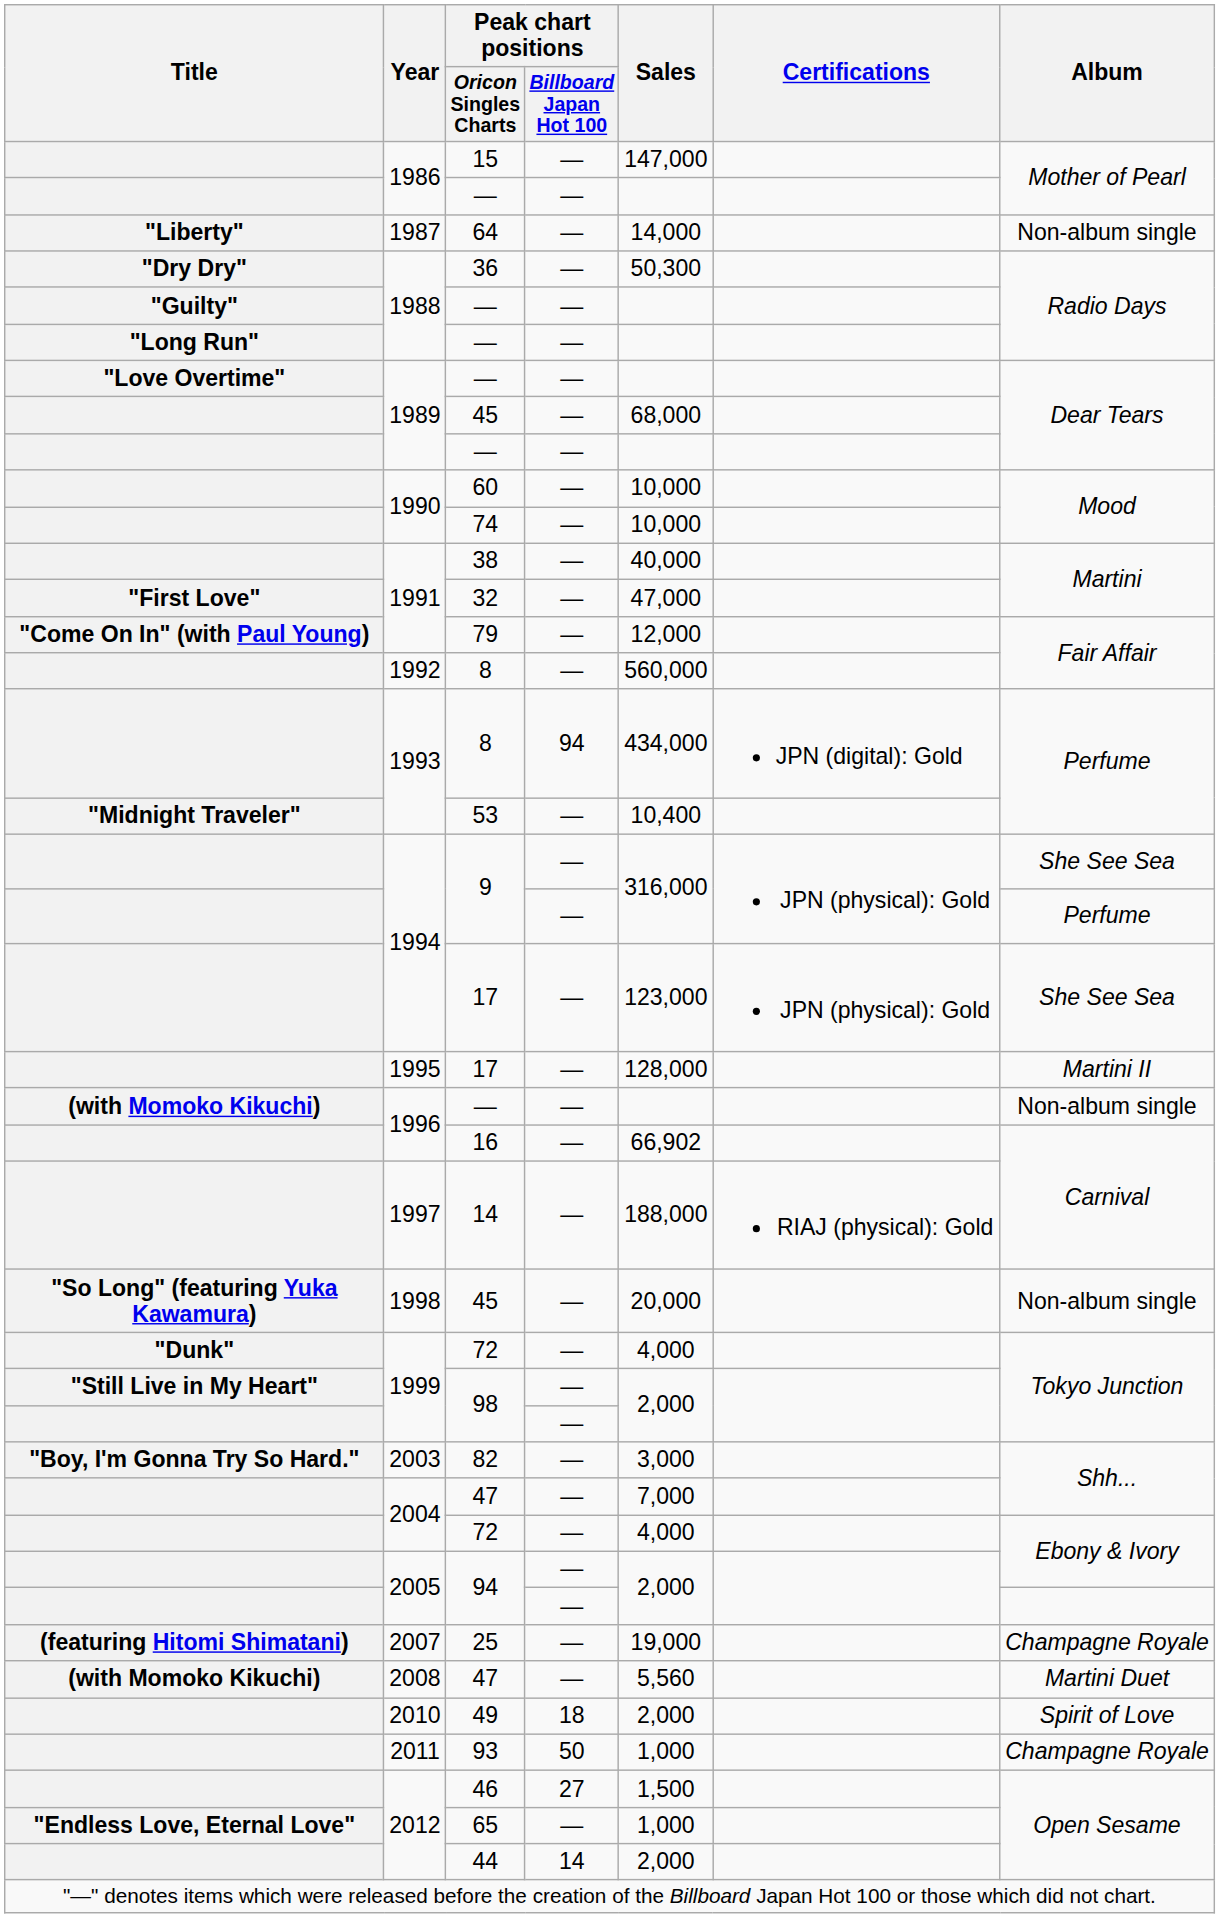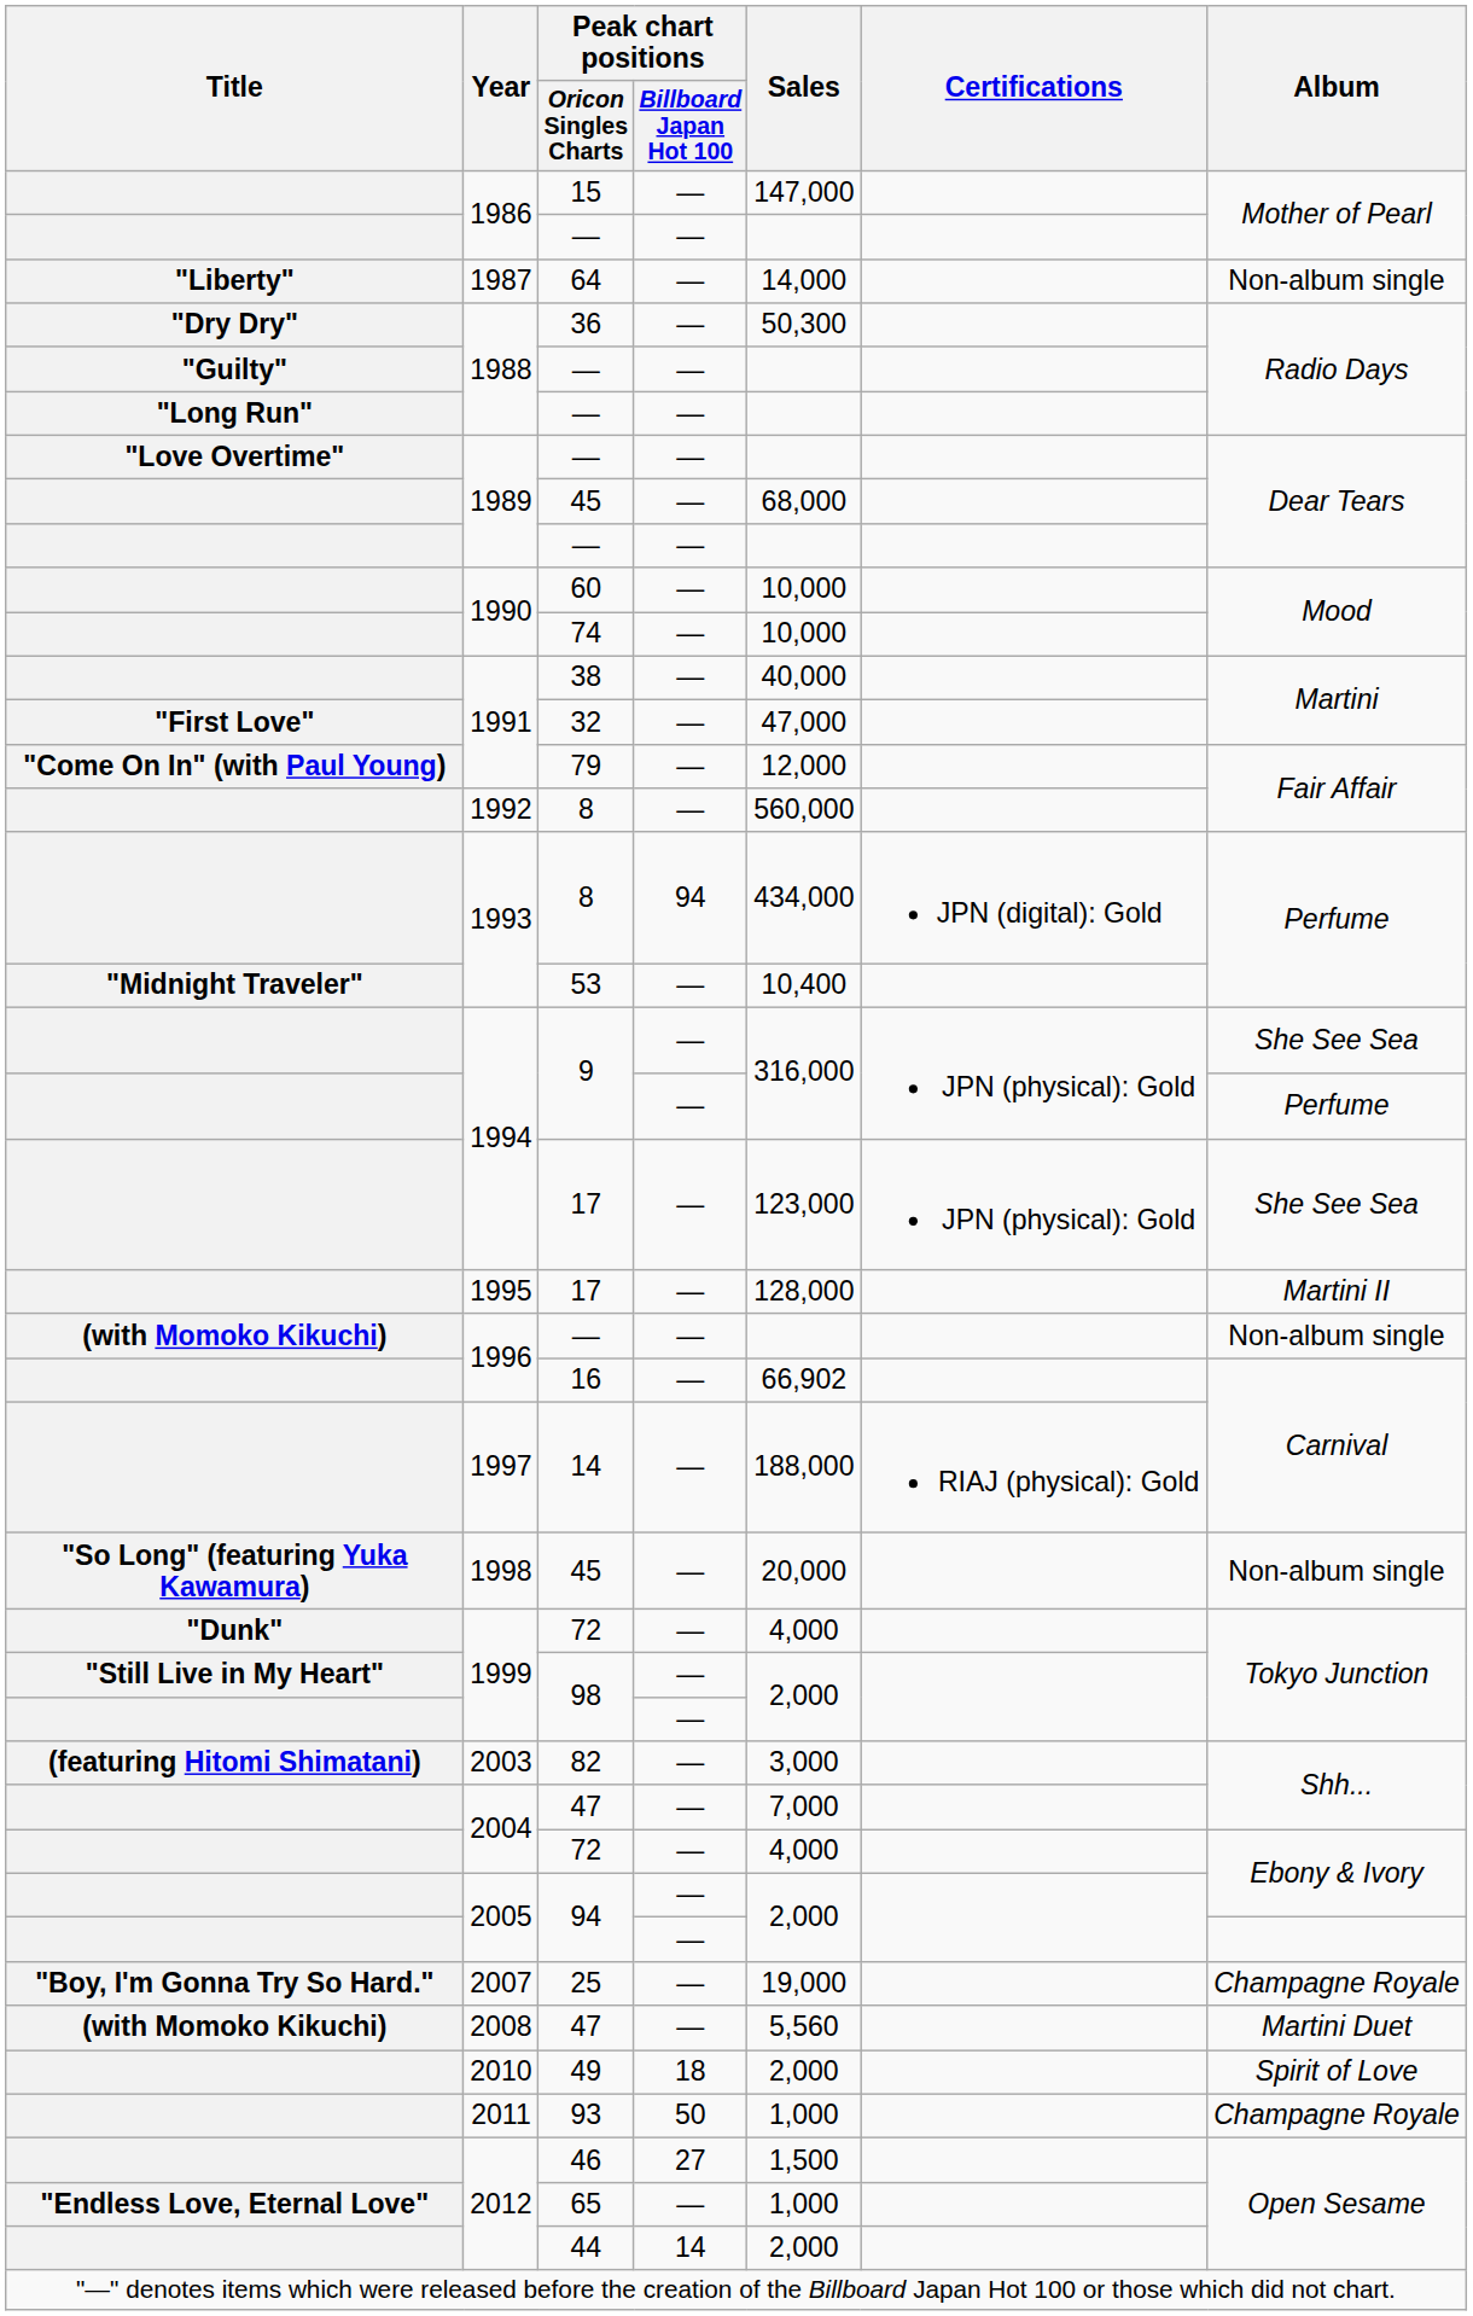82 | Title: "Boy, I'm Gonna Try So Hard." -> (featuring Hitomi Shimatani)
25 | Title: (featuring Hitomi Shimatani) -> "Boy, I'm Gonna Try So Hard."
